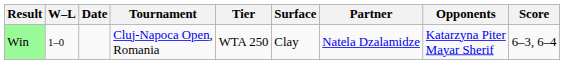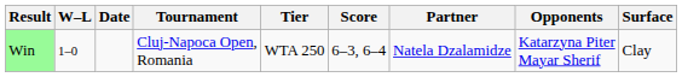columns swapped: Surface <-> Score
